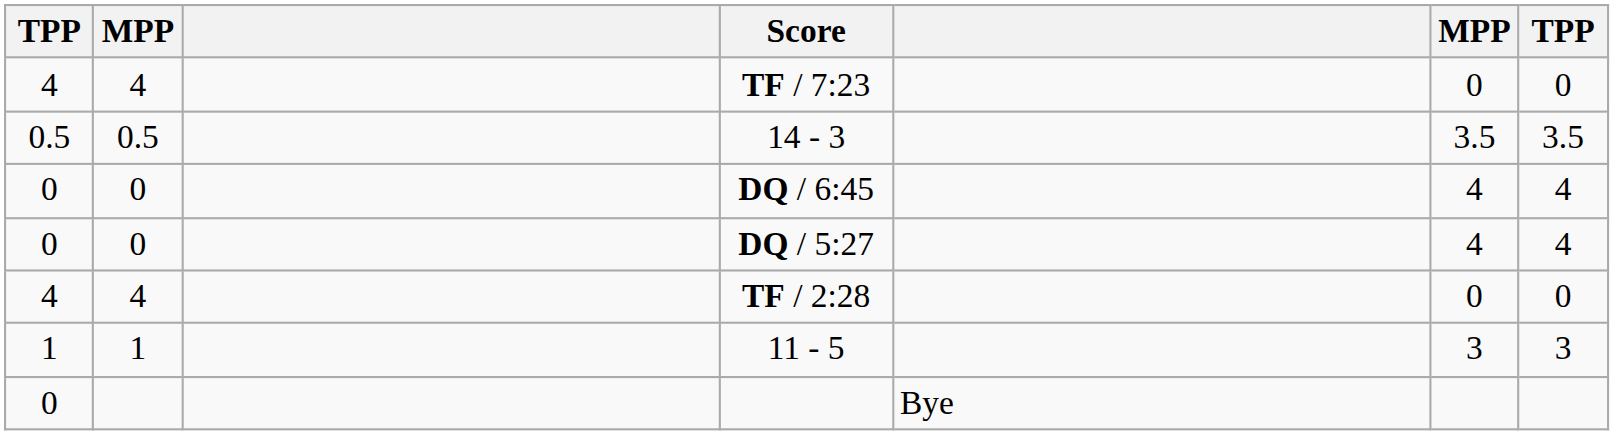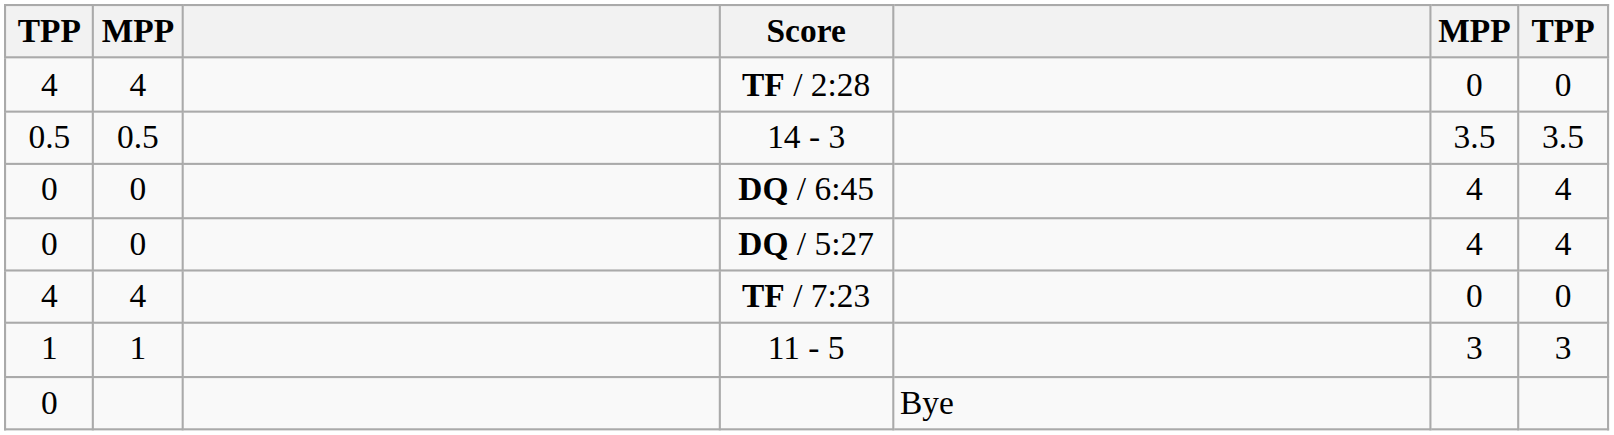rows swapped: TF / 2:28 <-> TF / 7:23
